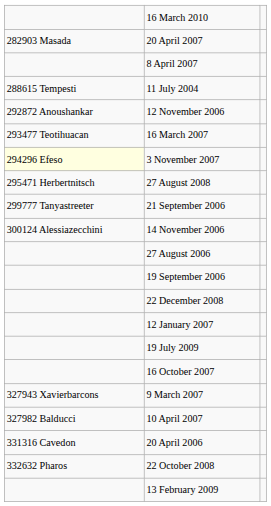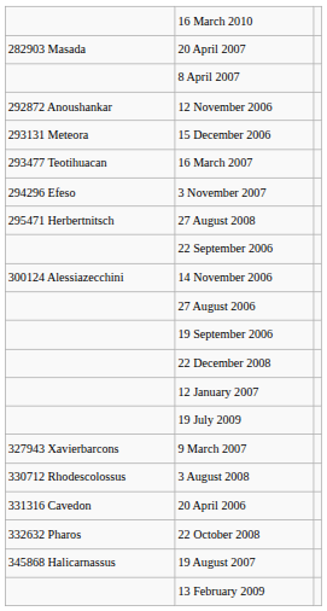- row: 288615 Tempesti | 11 July 2004
+ row: 293131 Meteora | 15 December 2006
3 November 2007 | column 1: lightyellow background -> no background
- row: 299777 Tanyastreeter | 21 September 2006
+ row: 22 September 2006
- row: 16 October 2007
- row: 327982 Balducci | 10 April 2007
+ row: 330712 Rhodescolossus | 3 August 2008
+ row: 345868 Halicarnassus | 19 August 2007
